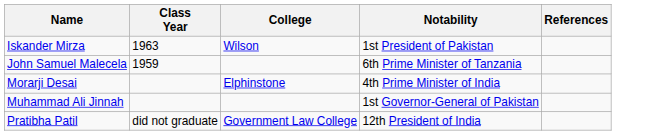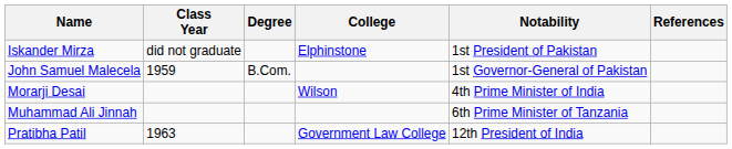+ column: Degree | B.Com.
Iskander Mirza | Class Year: 1963 -> did not graduate
Iskander Mirza | College: Wilson -> Elphinstone
John Samuel Malecela | Notability: 6th Prime Minister of Tanzania -> 1st Governor-General of Pakistan
Morarji Desai | College: Elphinstone -> Wilson
Muhammad Ali Jinnah | Notability: 1st Governor-General of Pakistan -> 6th Prime Minister of Tanzania
Pratibha Patil | Class Year: did not graduate -> 1963
